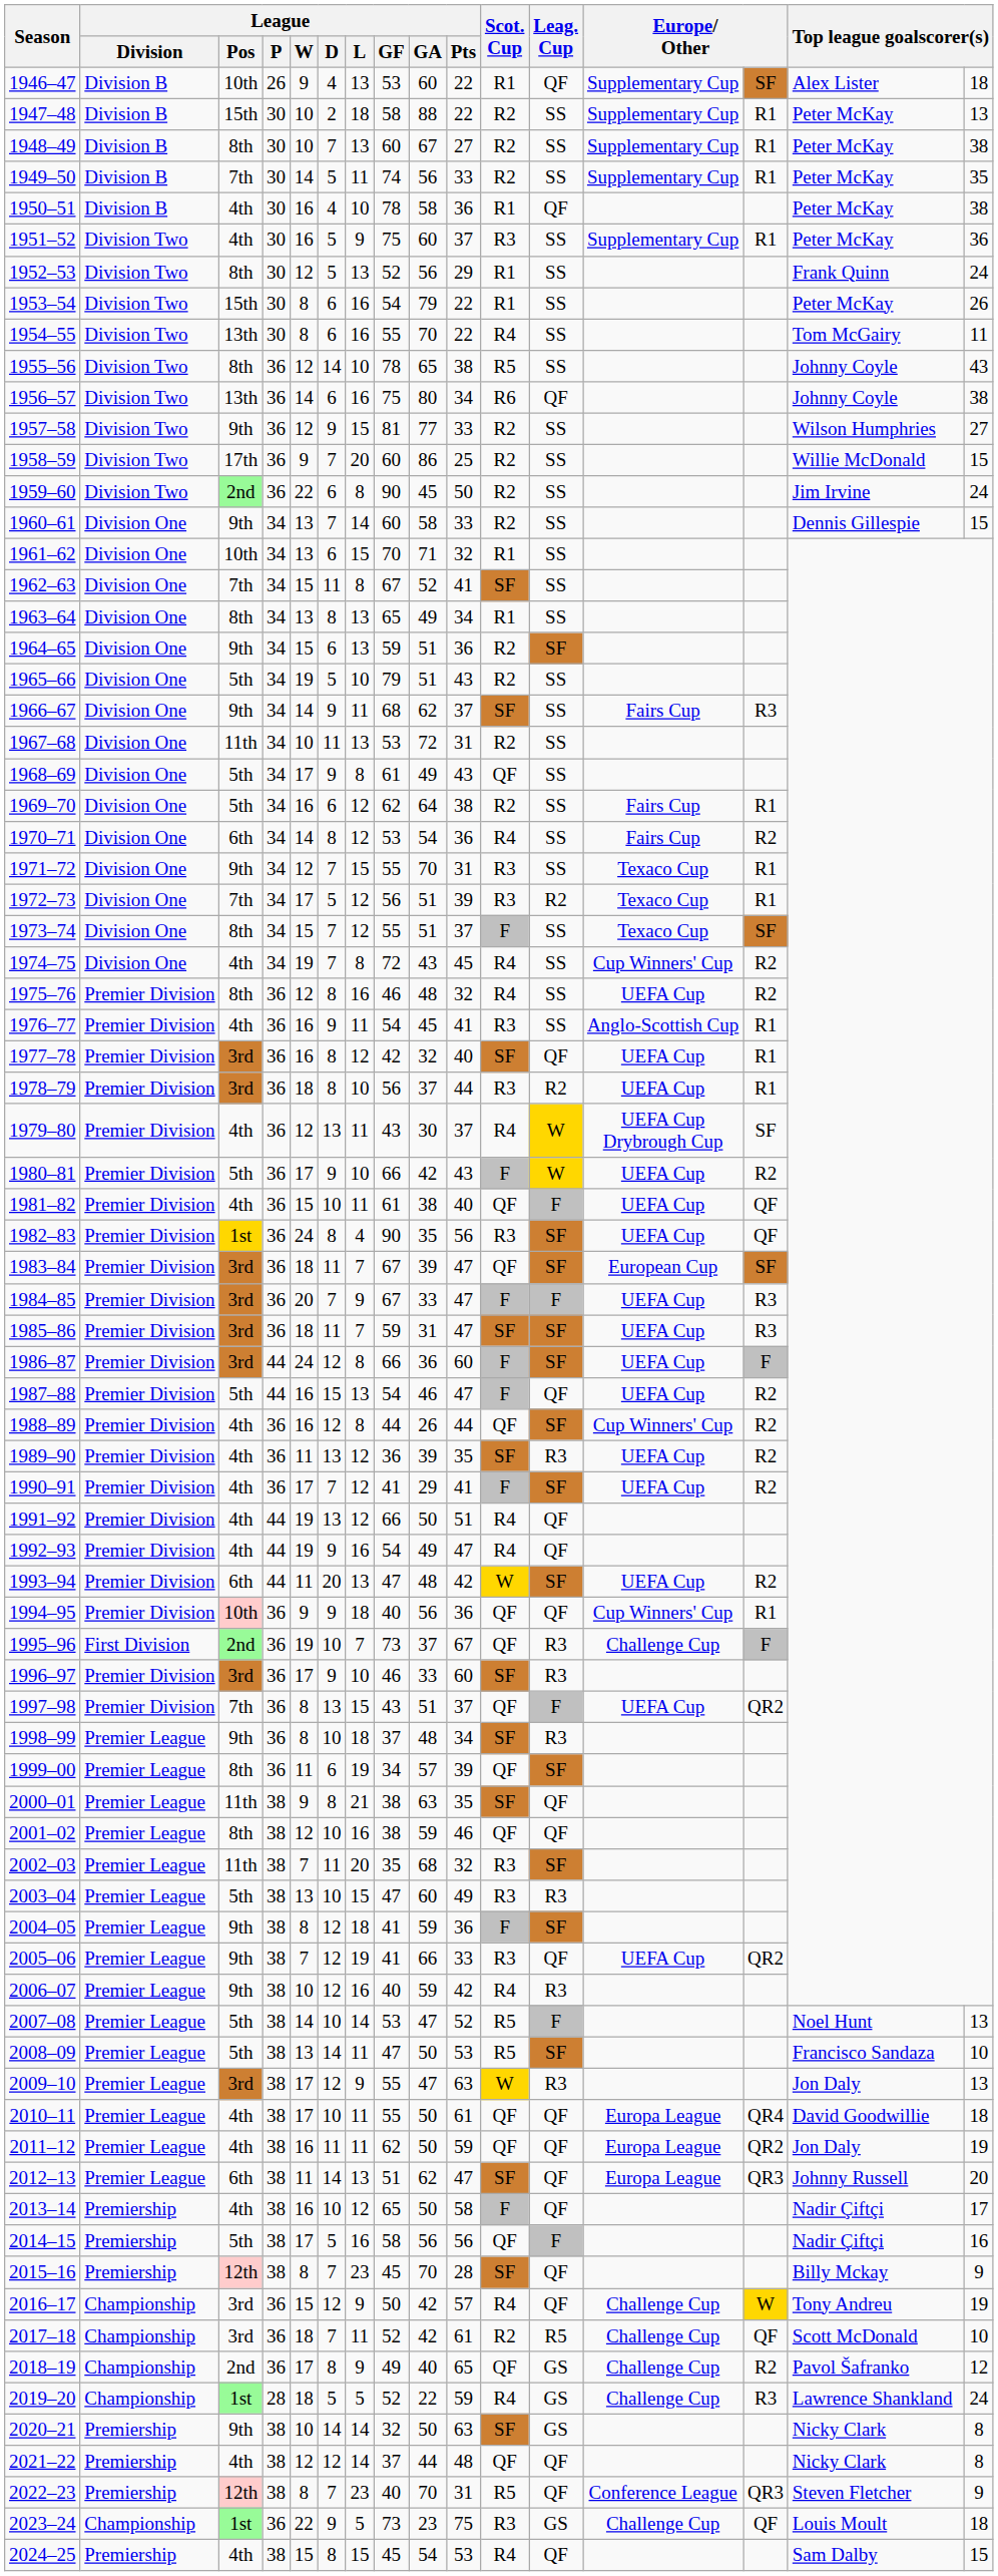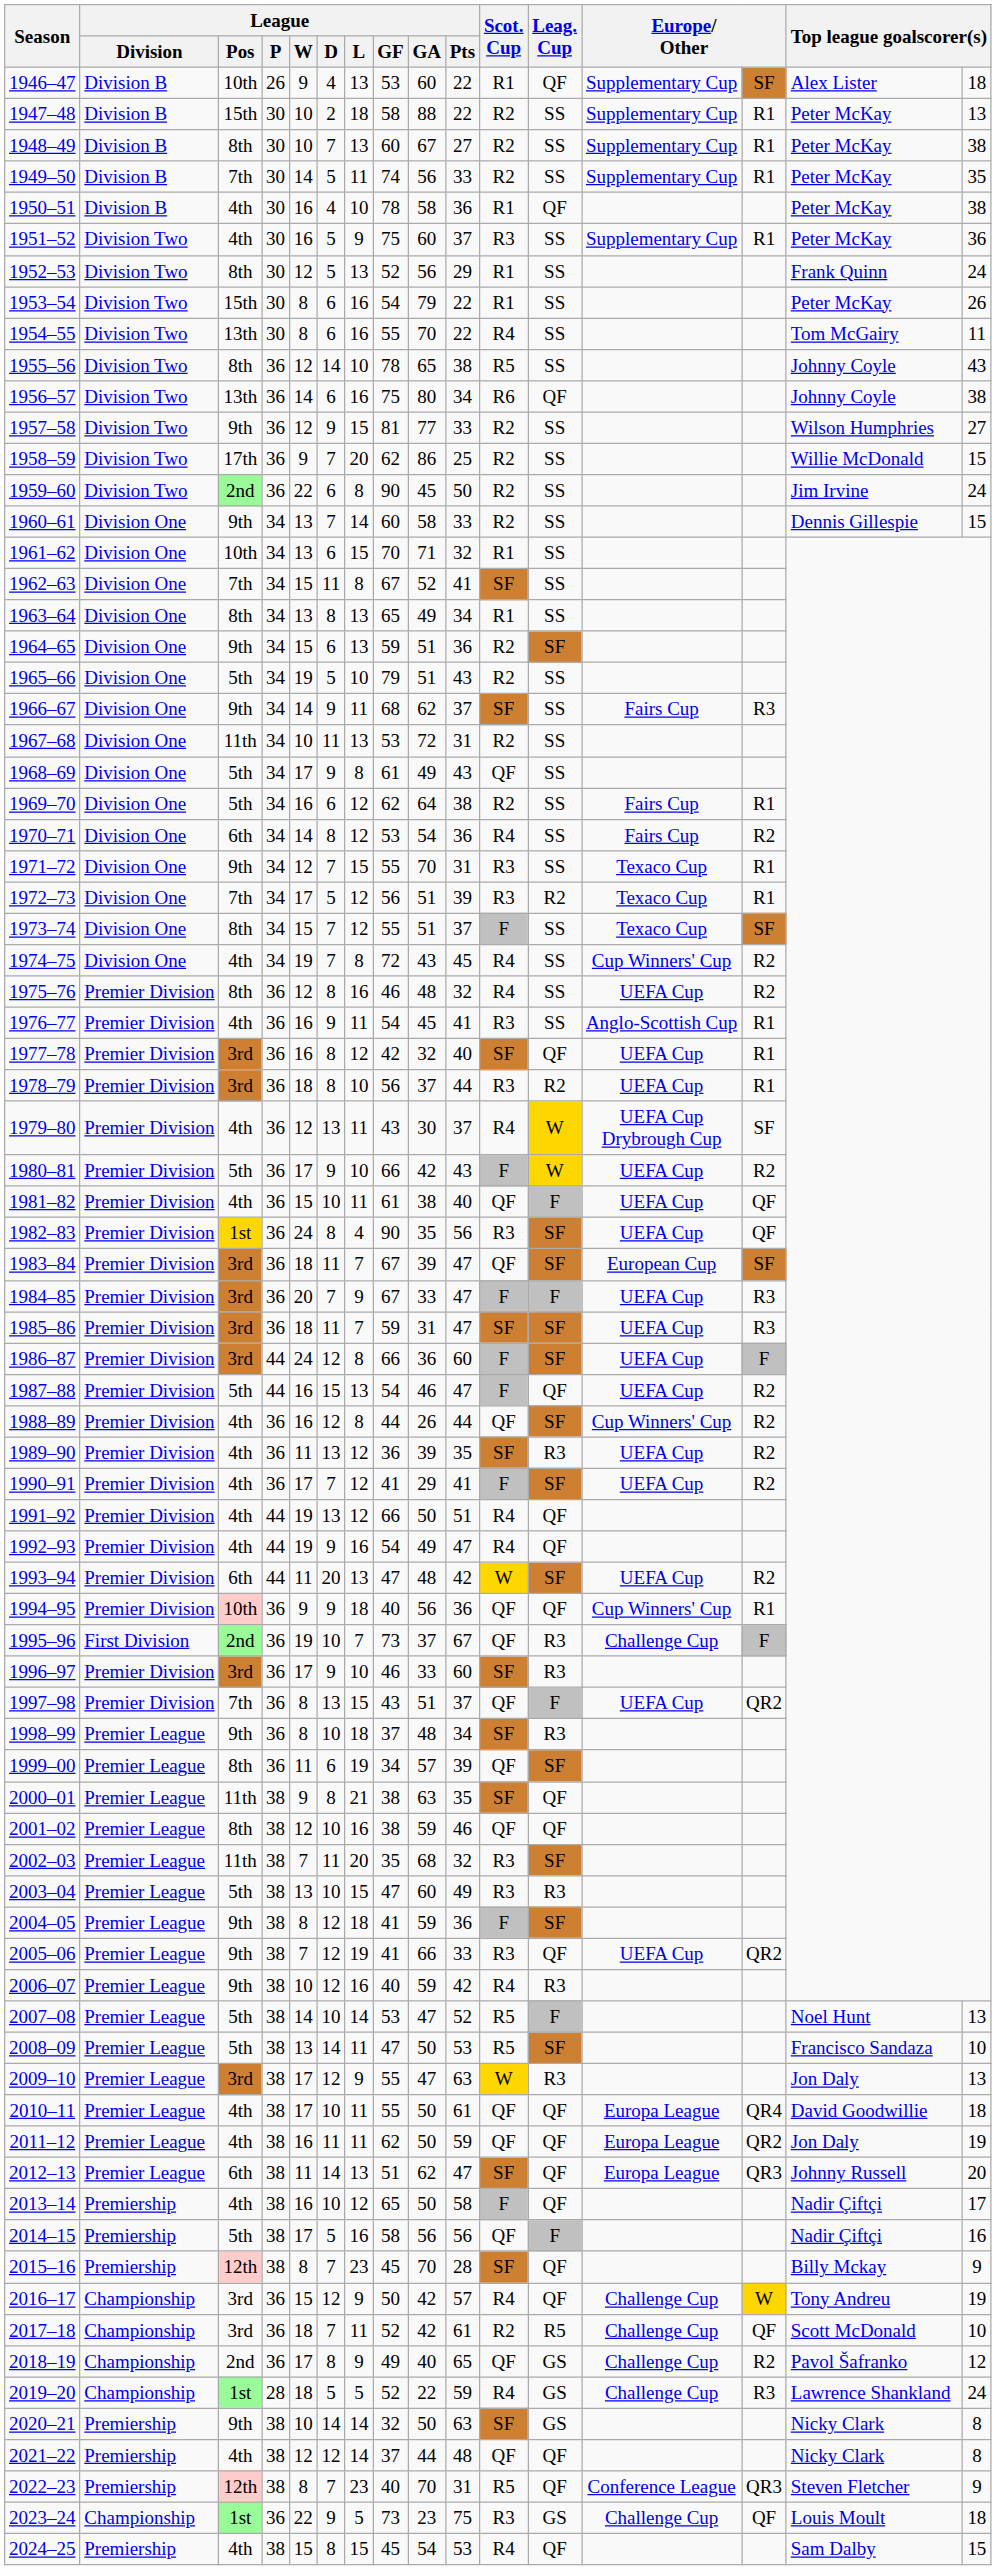1958–59 | League / GF: 60 -> 62
